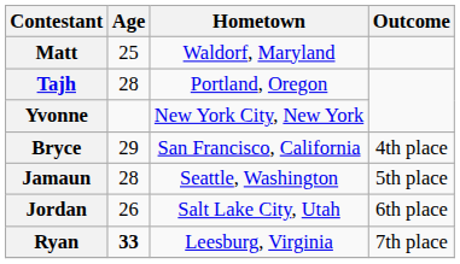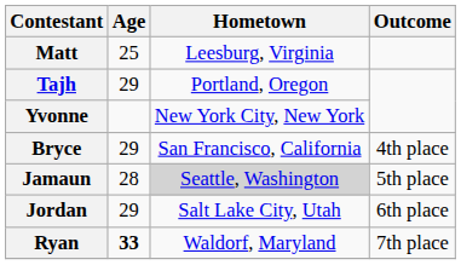Matt | Hometown: Waldorf, Maryland -> Leesburg, Virginia
Tajh | Age: 28 -> 29
Jamaun | Hometown: no background -> lightgrey background
Jordan | Age: 26 -> 29
Ryan | Hometown: Leesburg, Virginia -> Waldorf, Maryland
